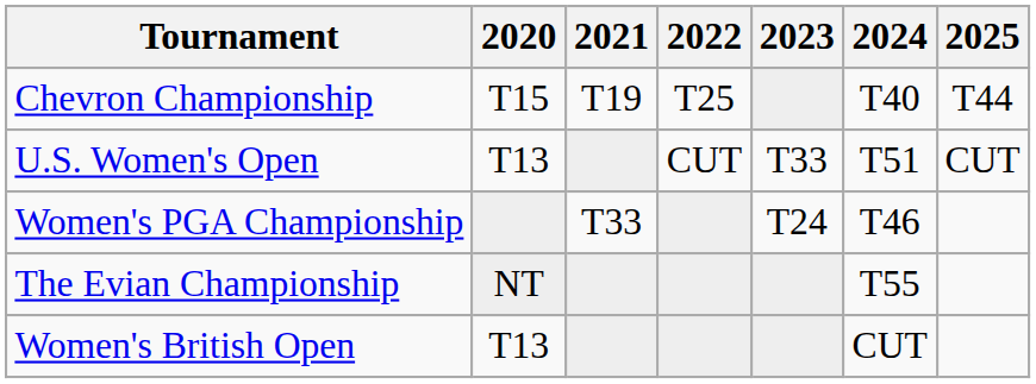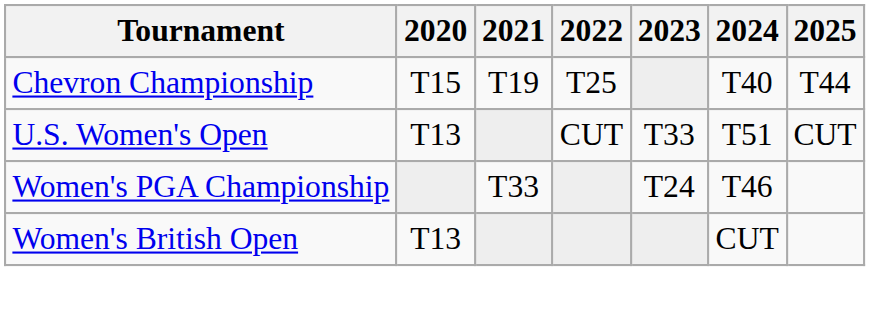- row: The Evian Championship | NT | T55
